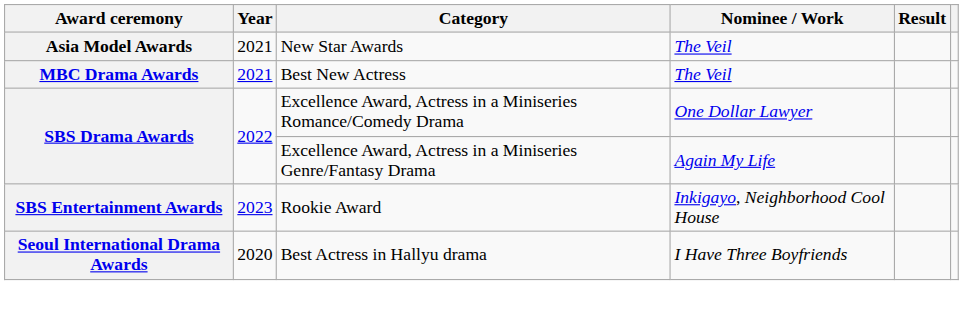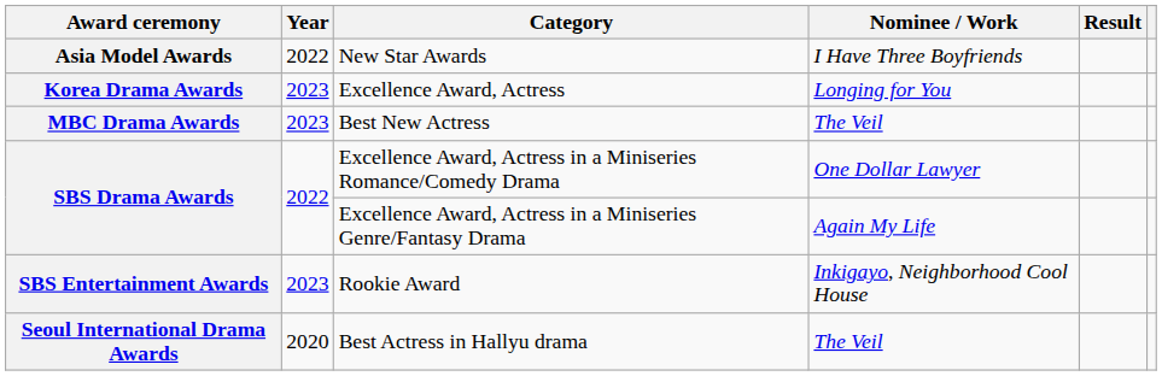New Star Awards | Year: 2021 -> 2022
New Star Awards | Nominee / Work: The Veil -> I Have Three Boyfriends
+ row: Korea Drama Awards | 2023 | Excellence Award, Actress | Longing for You
Best New Actress | Year: 2021 -> 2023
Best Actress in Hallyu drama | Nominee / Work: I Have Three Boyfriends -> The Veil
